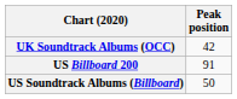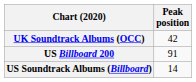US Soundtrack Albums (Billboard) | Peak position: 50 -> 14
